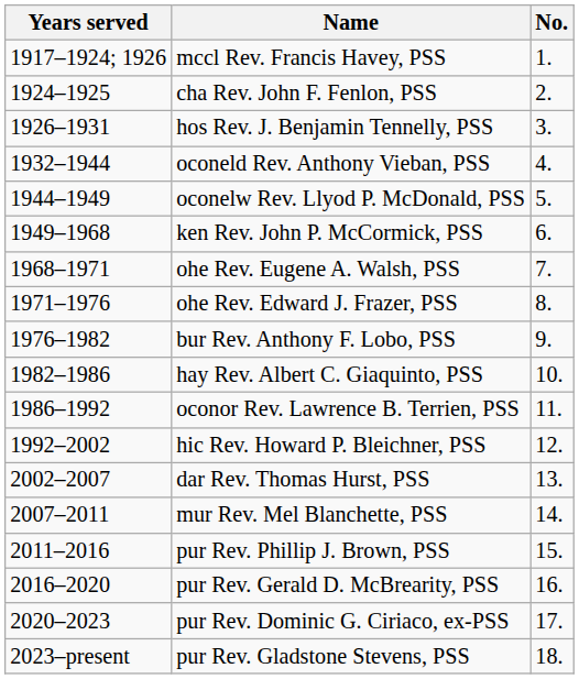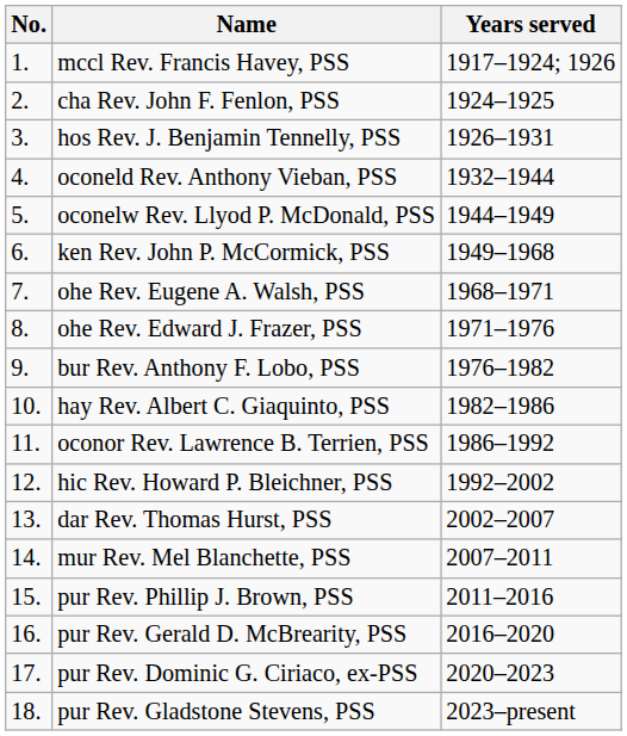columns swapped: No. <-> Years served
